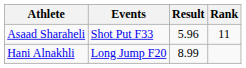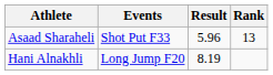Asaad Sharaheli | Rank: 11 -> 13
Hani Alnakhli | Result: 8.99 -> 8.19
